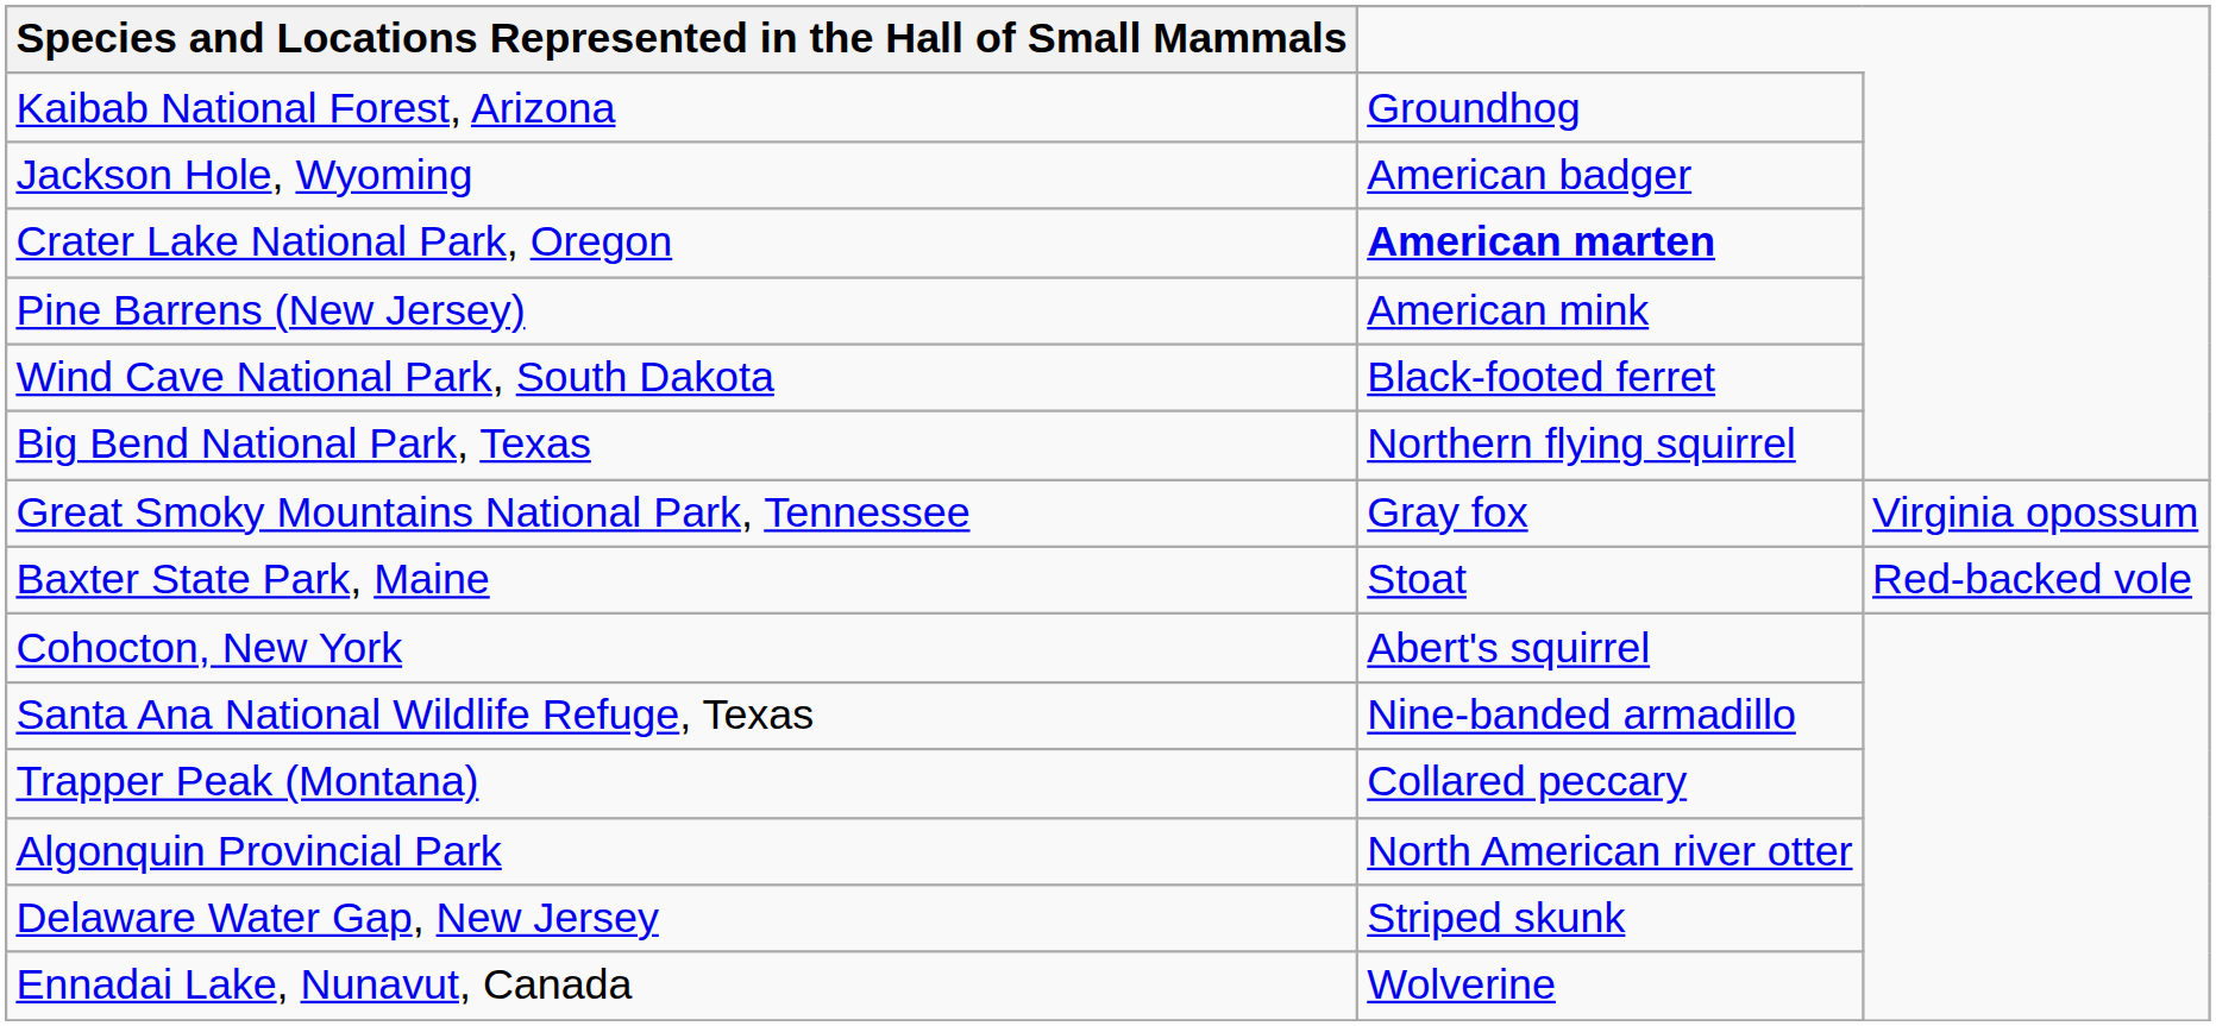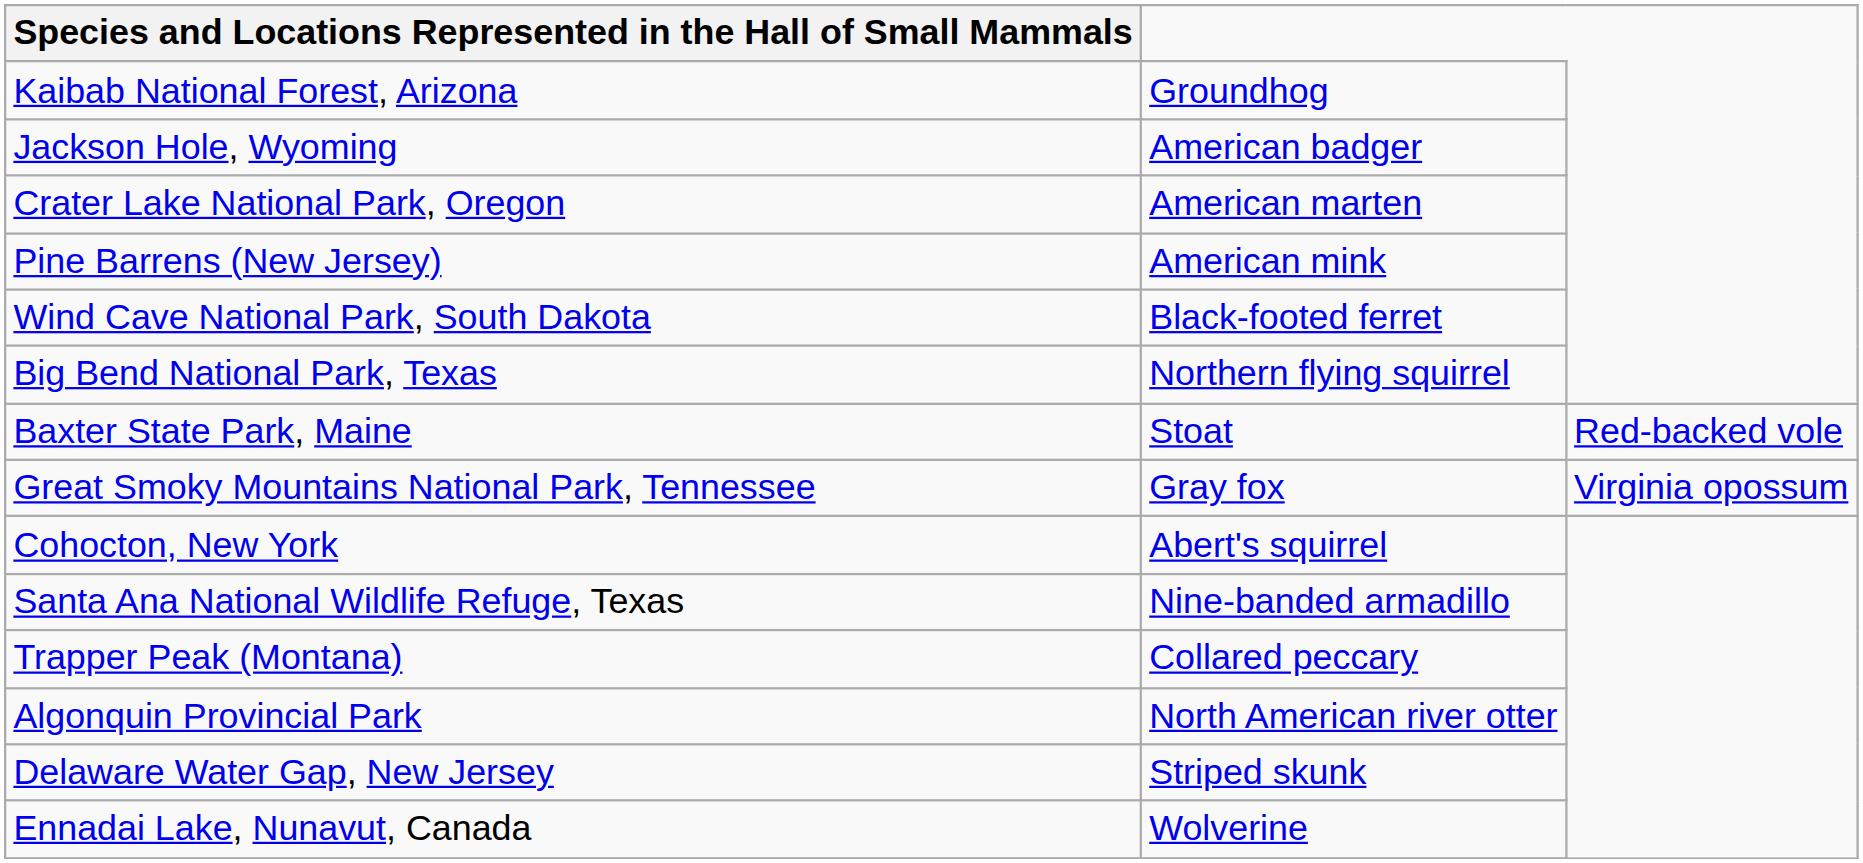Crater Lake National Park, Oregon | column 2: bold -> normal
rows swapped: Baxter State Park, Maine <-> Great Smoky Mountains National Park, Tennessee
